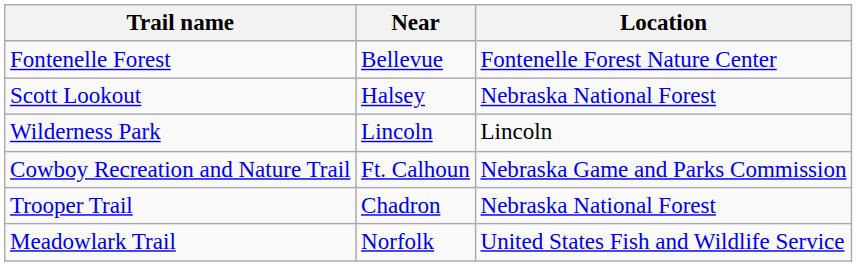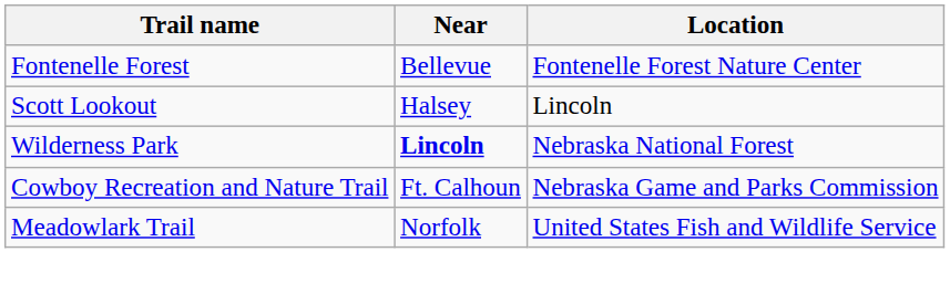Scott Lookout | Location: Nebraska National Forest -> Lincoln
Wilderness Park | Near: normal -> bold
Wilderness Park | Location: Lincoln -> Nebraska National Forest
- row: Trooper Trail | Chadron | Nebraska National Forest
